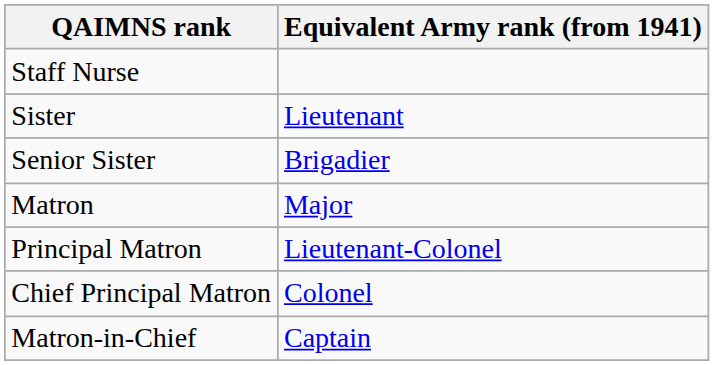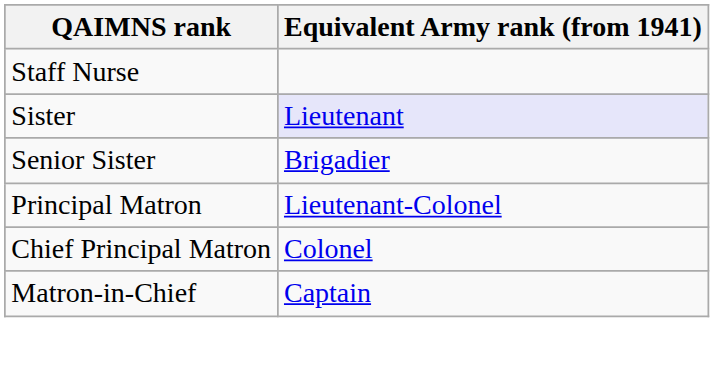Sister | Equivalent Army rank (from 1941): no background -> lavender background
- row: Matron | Major
